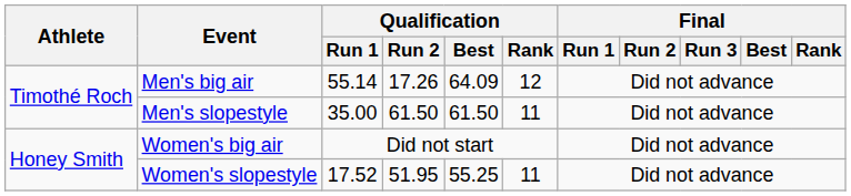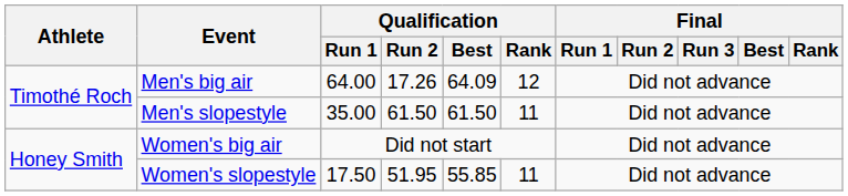Men's big air | Qualification / Run 1: 55.14 -> 64.00
Women's slopestyle | Qualification / Run 1: 17.52 -> 17.50
Women's slopestyle | Qualification / Best: 55.25 -> 55.85
